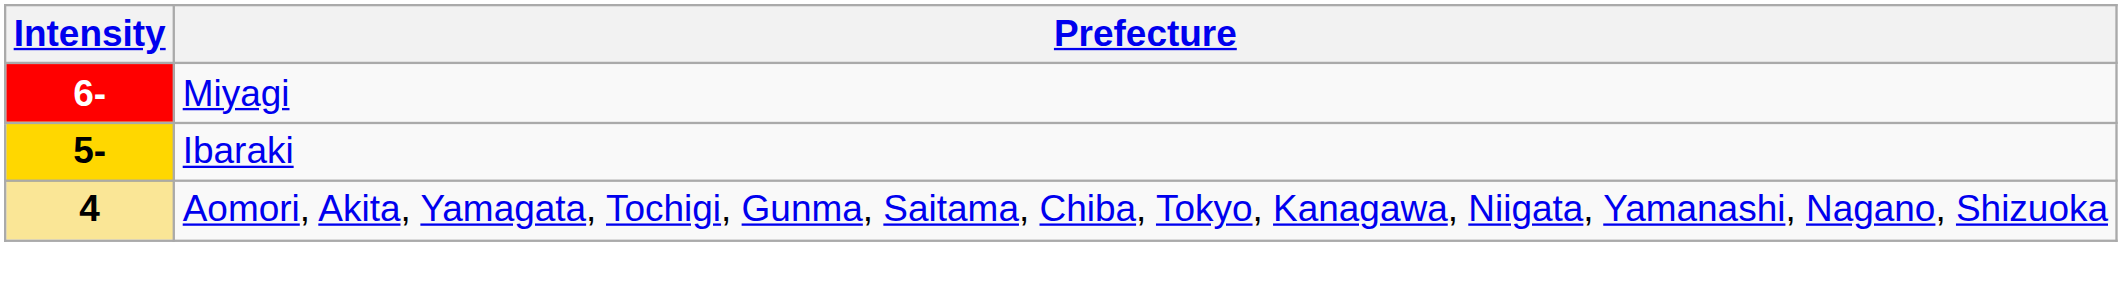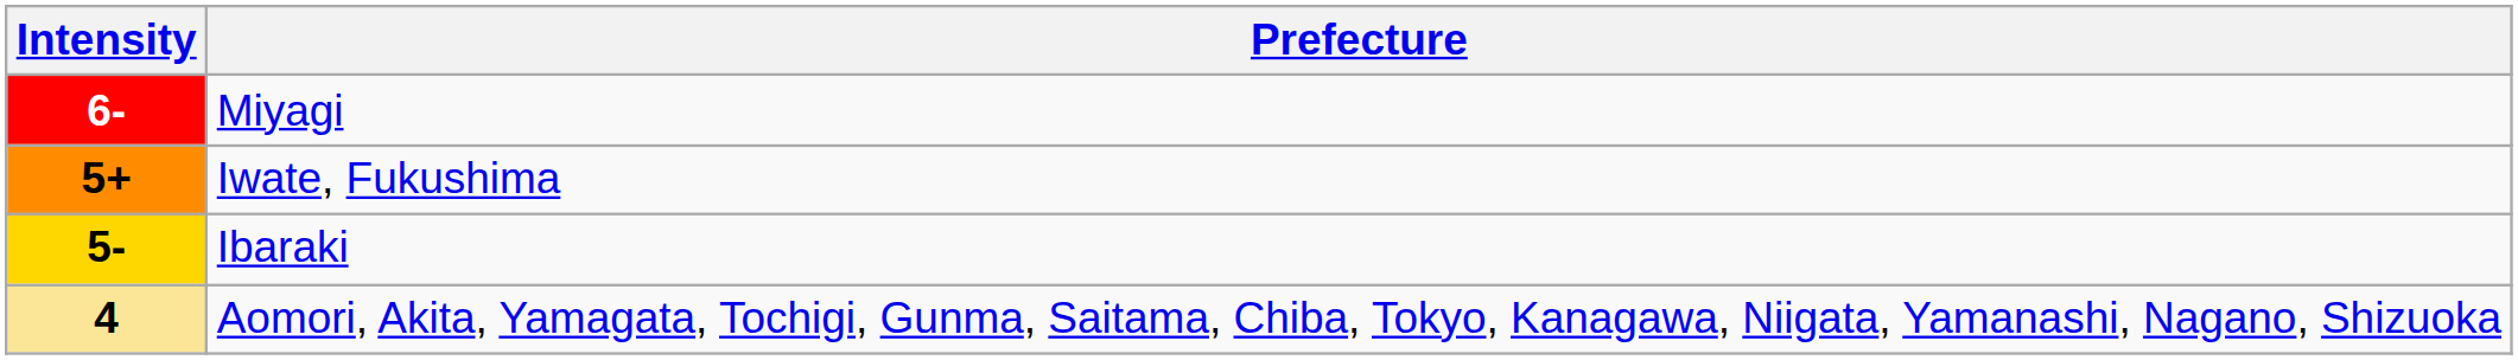+ row: 5+ | Iwate, Fukushima
